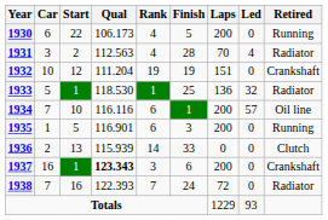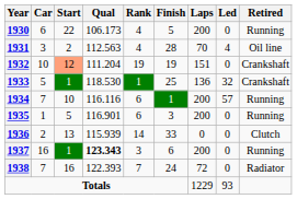1931 | Retired: Radiator -> Oil line
1932 | Start: no background -> lightsalmon background
1933 | Retired: Radiator -> Crankshaft
1934 | Retired: Oil line -> Running
1937 | Retired: Crankshaft -> Running
